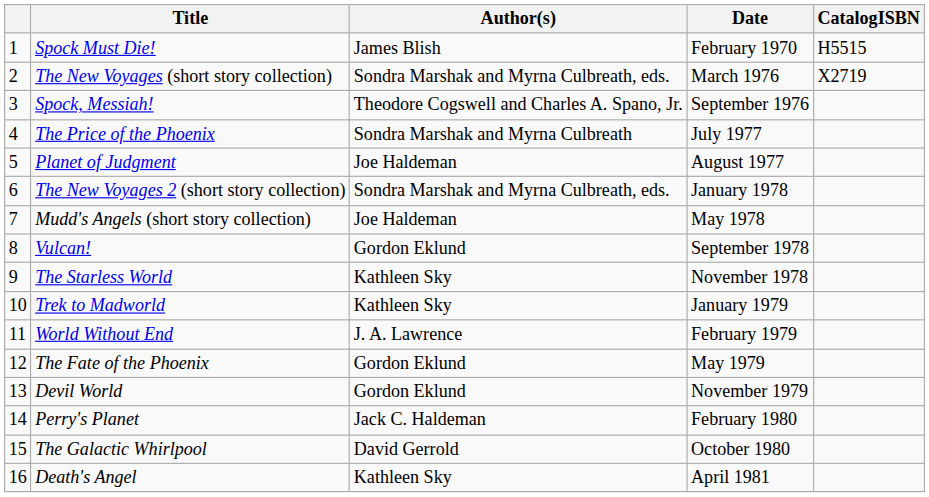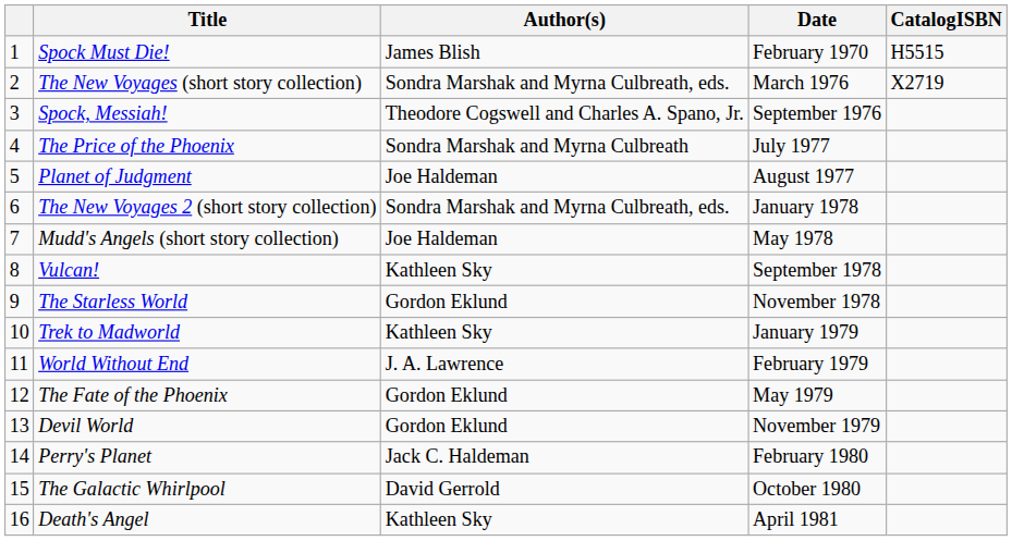Vulcan! | Author(s): Gordon Eklund -> Kathleen Sky
The Starless World | Author(s): Kathleen Sky -> Gordon Eklund
